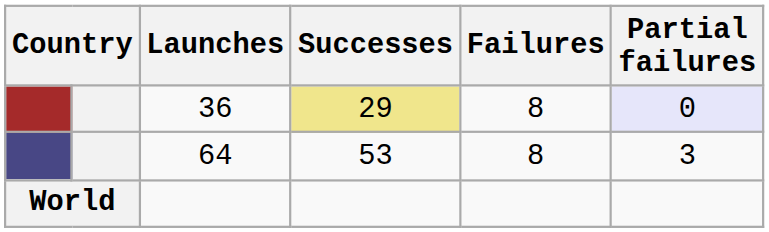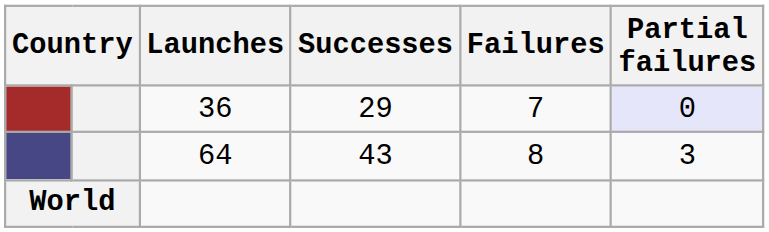36 | Successes: khaki background -> no background
36 | Failures: 8 -> 7
64 | Successes: 53 -> 43
